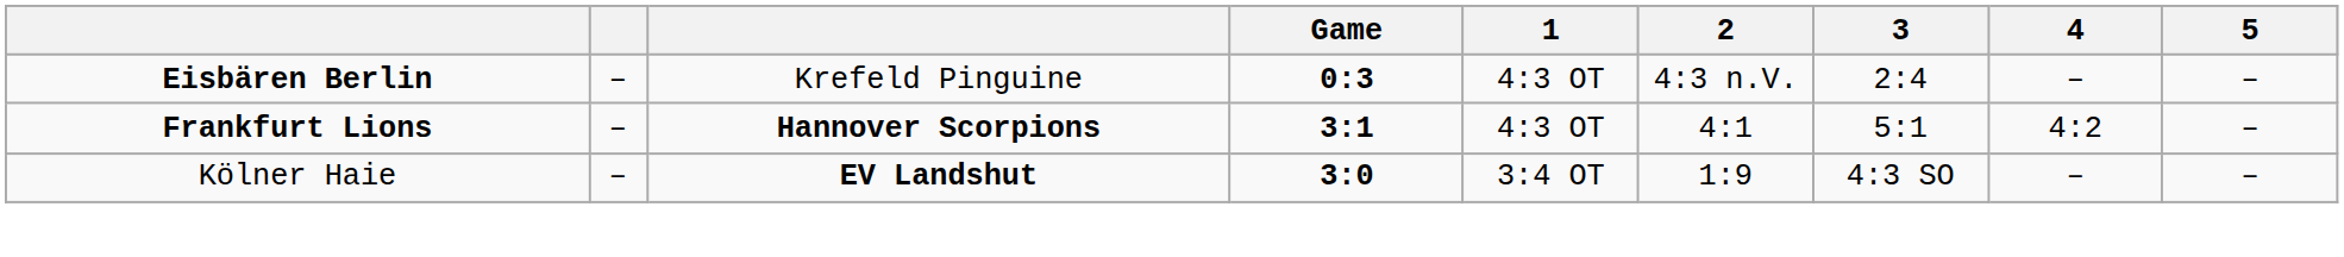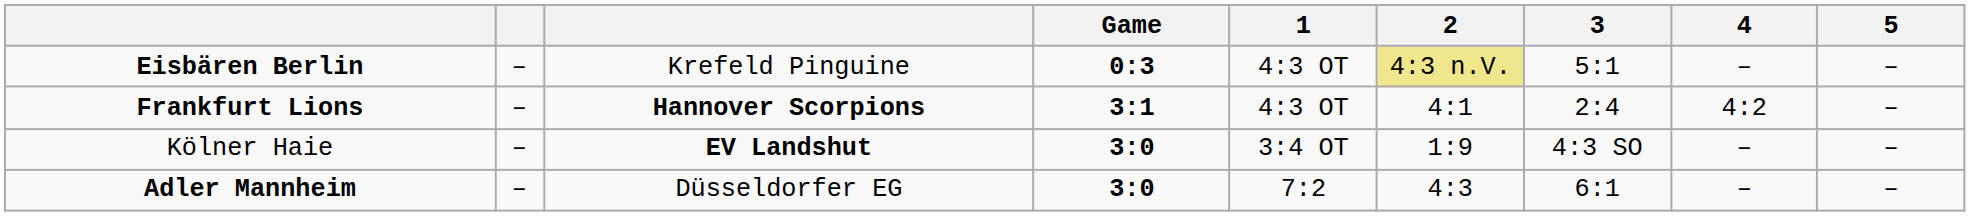Eisbären Berlin | 2: no background -> khaki background
Eisbären Berlin | 3: 2:4 -> 5:1
Frankfurt Lions | 3: 5:1 -> 2:4
+ row: Adler Mannheim | – | Düsseldorfer EG | 3:0 | 7:2 | 4:3 | 6:1 | – | –
